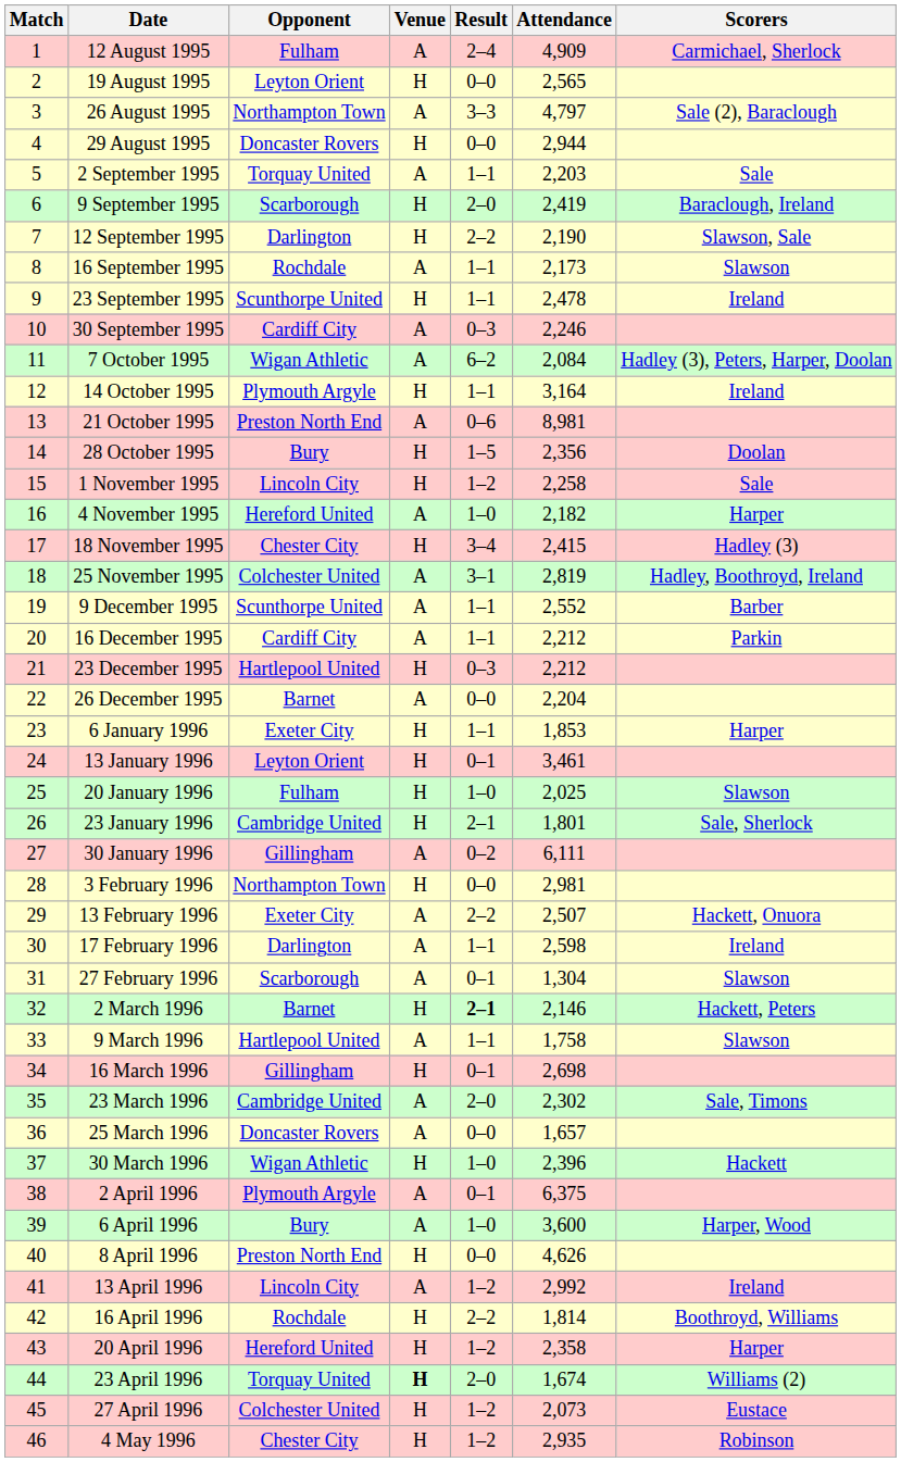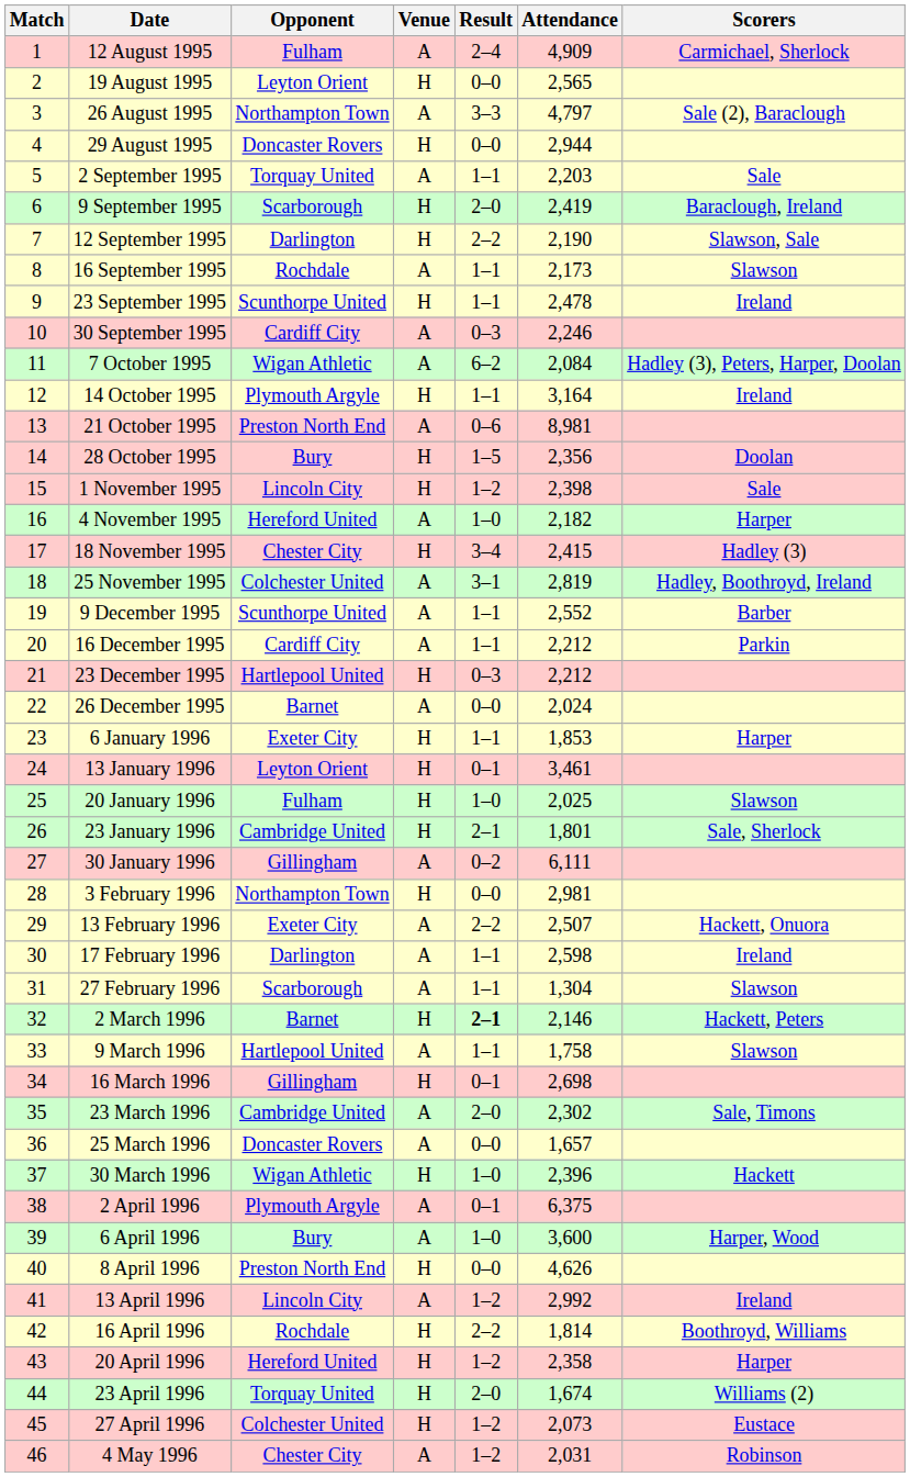1 November 1995 | Attendance: 2,258 -> 2,398
26 December 1995 | Attendance: 2,204 -> 2,024
27 February 1996 | Result: 0–1 -> 1–1
23 April 1996 | Venue: bold -> normal
4 May 1996 | Venue: H -> A
4 May 1996 | Attendance: 2,935 -> 2,031
